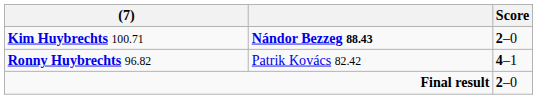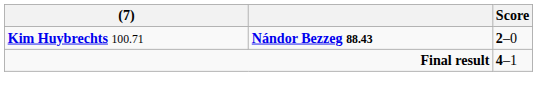- row: Ronny Huybrechts 96.82 | Patrik Kovács 82.42 | 4–1
Final result | Score: 2–0 -> 4–1
